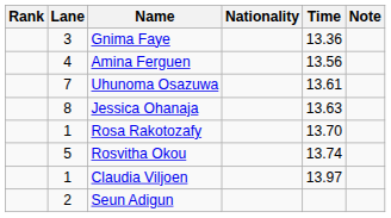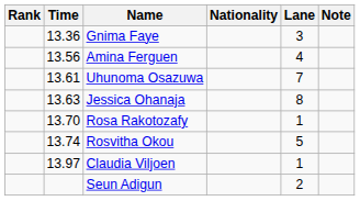columns swapped: Lane <-> Time
